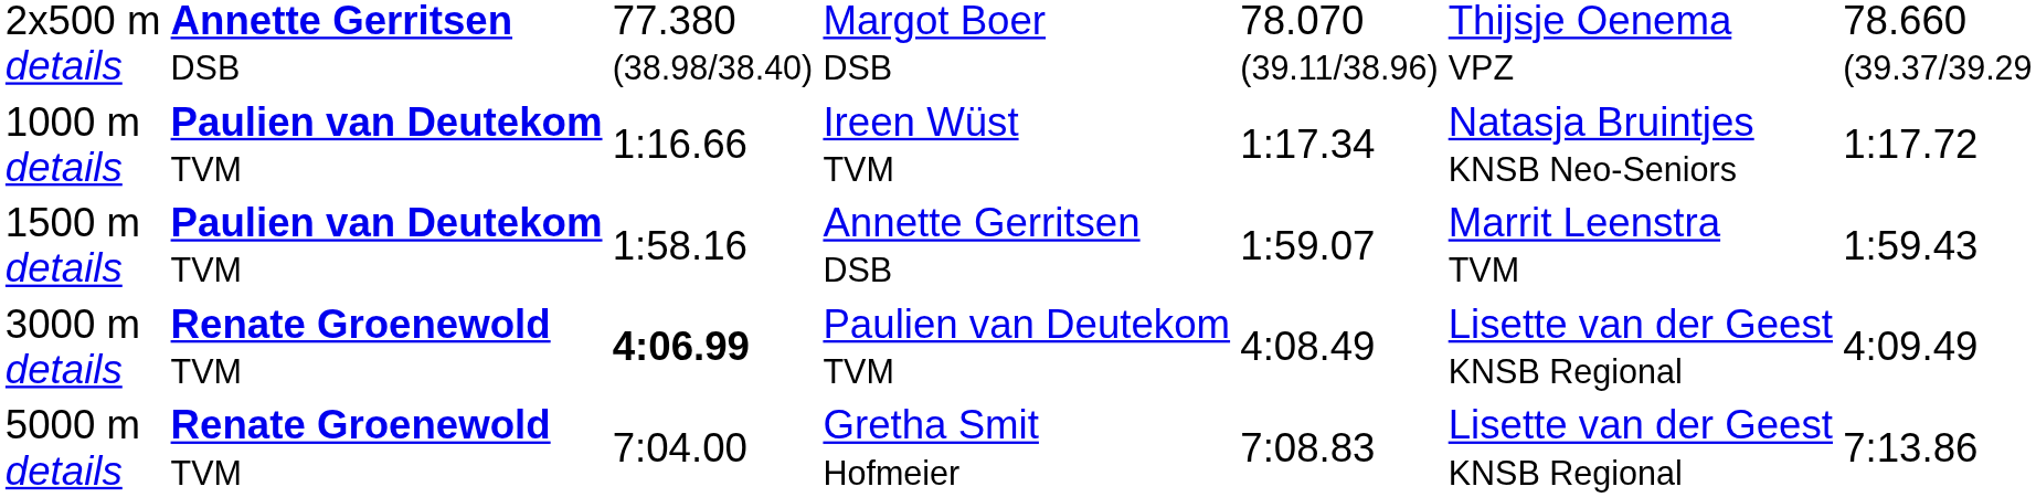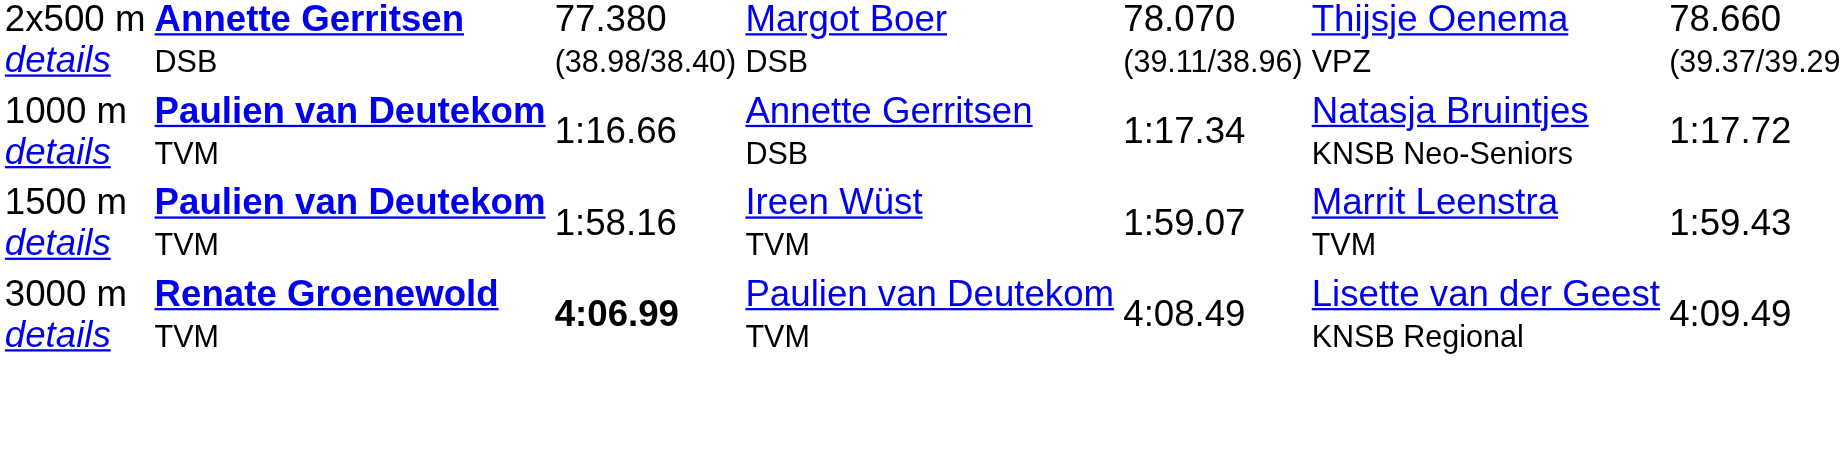1000 m details | column 4: Ireen Wüst TVM -> Annette Gerritsen DSB
1500 m details | column 4: Annette Gerritsen DSB -> Ireen Wüst TVM
- row: 5000 m details | Renate Groenewold TVM | 7:04.00 | Gretha Smit Hofmeier | 7:08.83 | Lisette van der Geest KNSB Regional | 7:13.86
